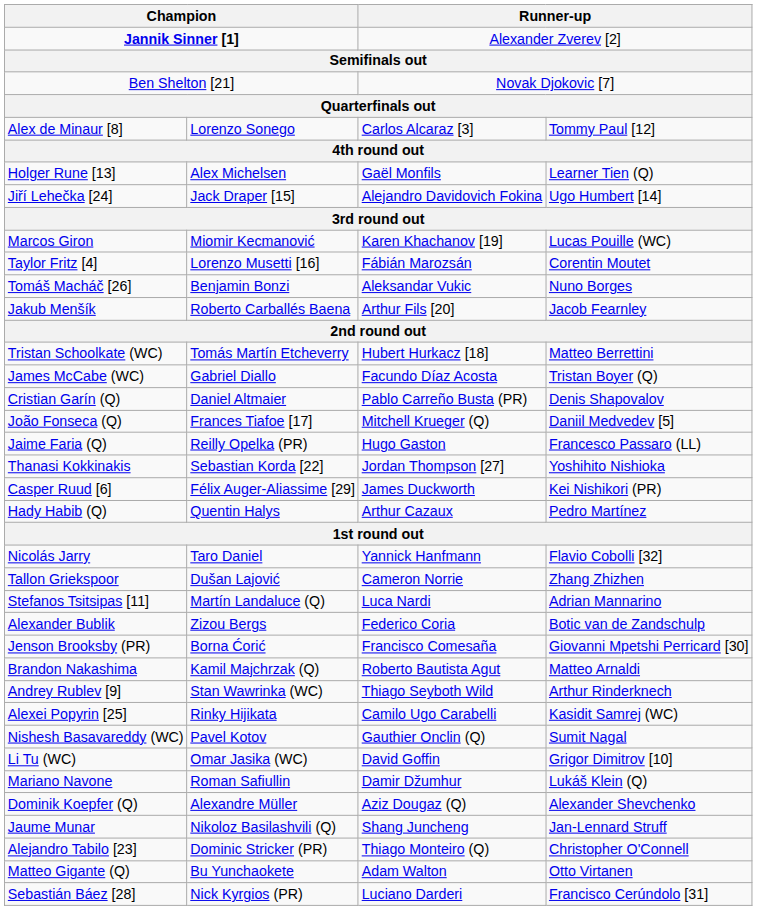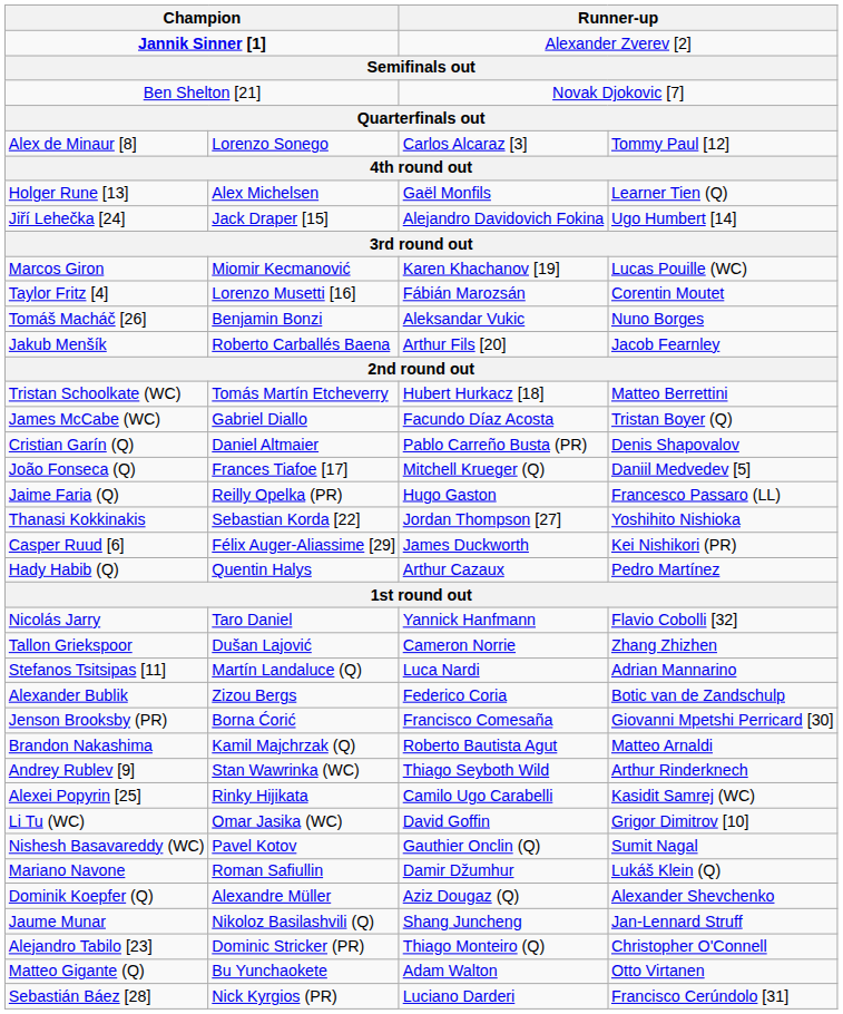rows swapped: Nishesh Basavareddy (WC) <-> Li Tu (WC)
